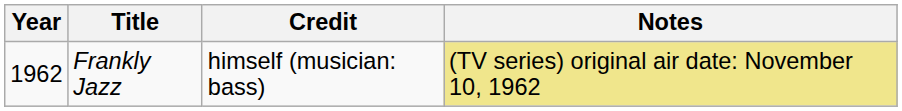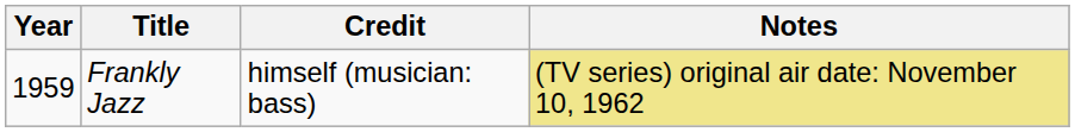Frankly Jazz | Year: 1962 -> 1959
